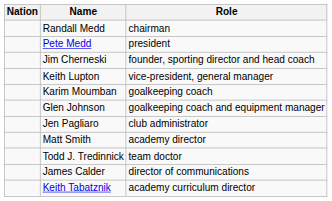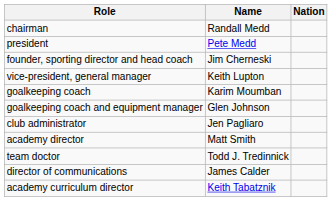columns swapped: Nation <-> Role
